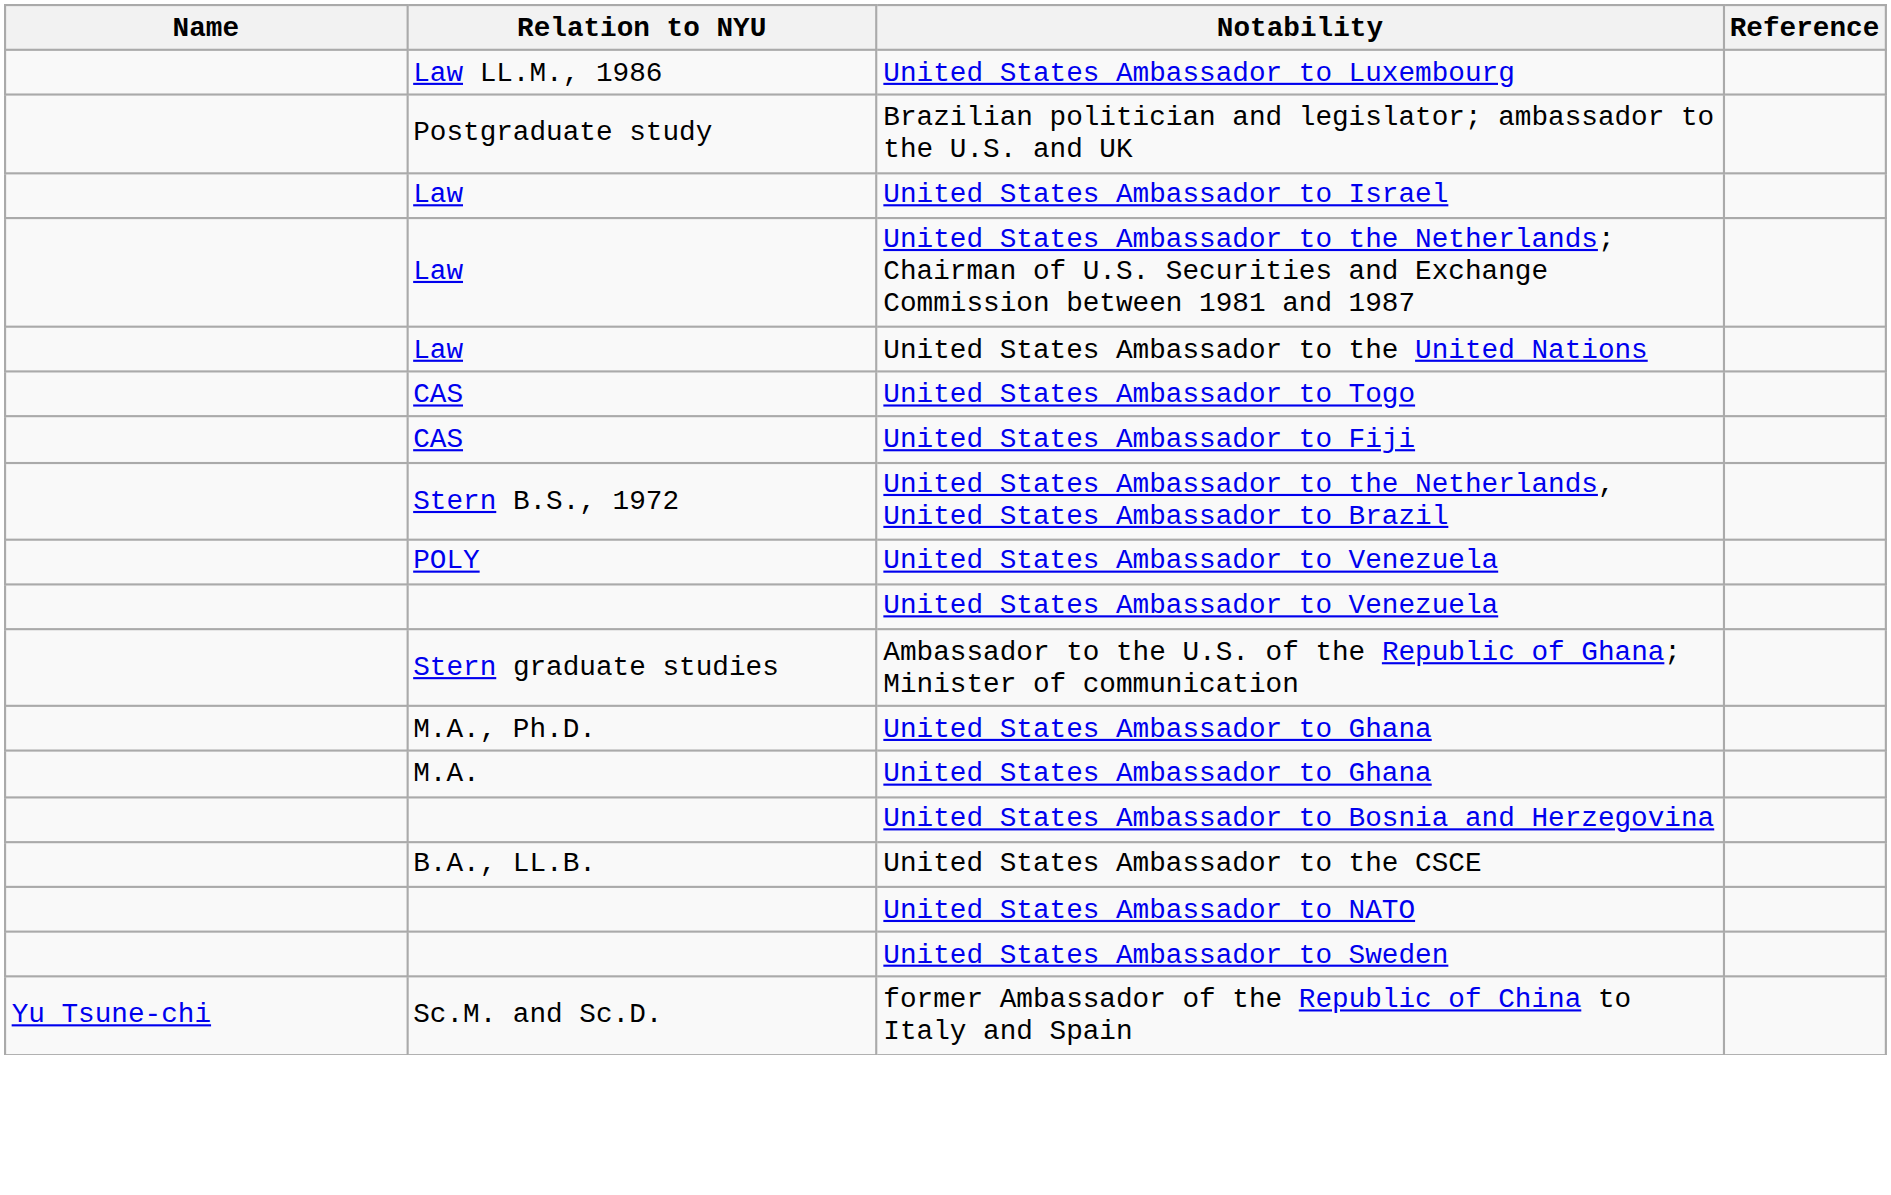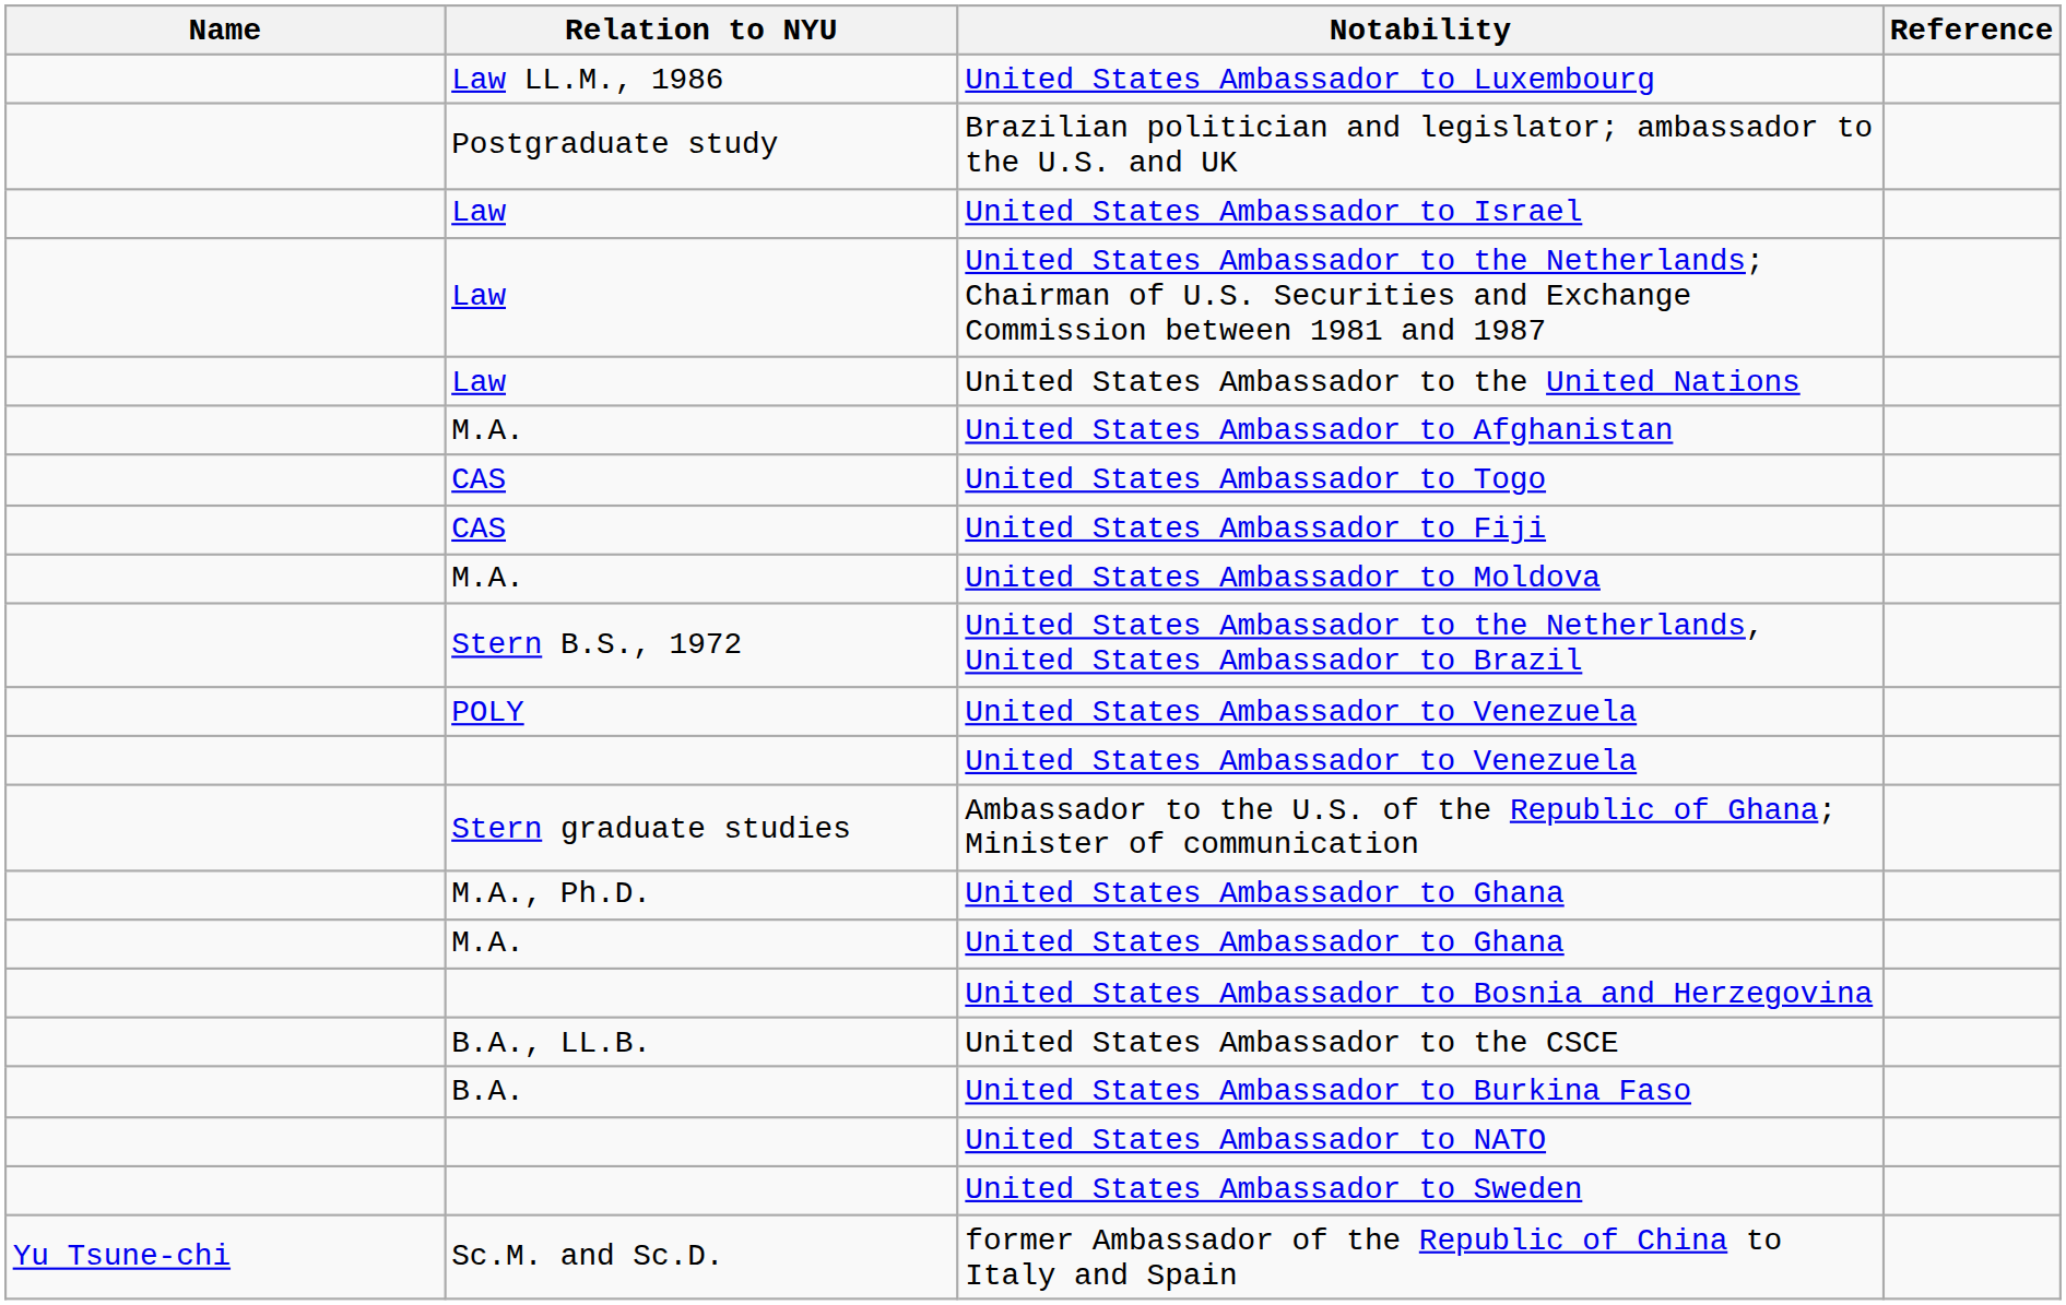+ row: M.A. | United States Ambassador to Afghanistan
+ row: M.A. | United States Ambassador to Moldova
+ row: B.A. | United States Ambassador to Burkina Faso
